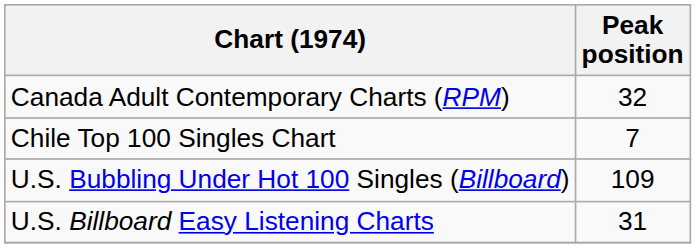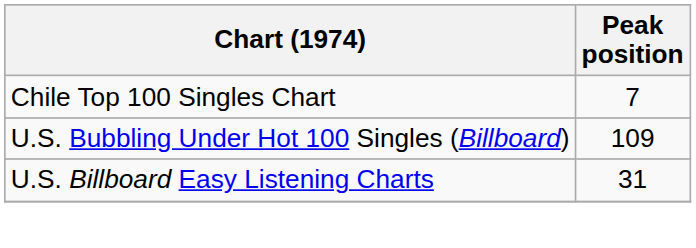- row: Canada Adult Contemporary Charts (RPM) | 32
